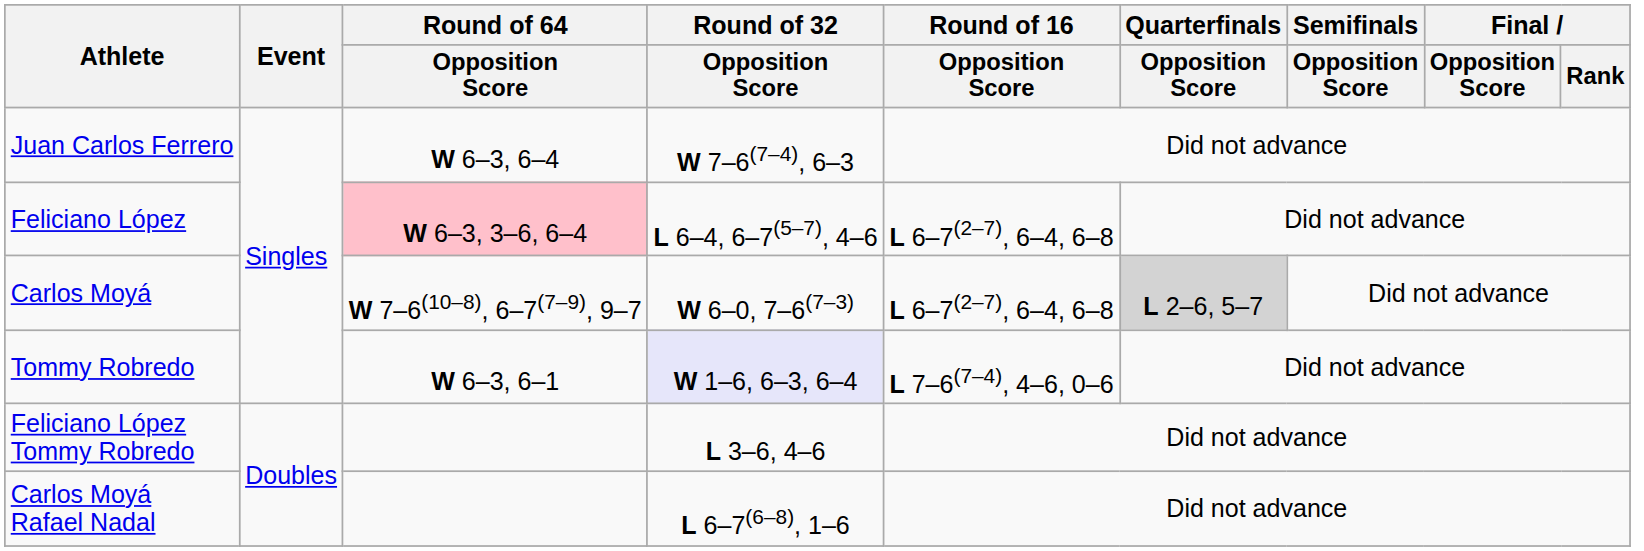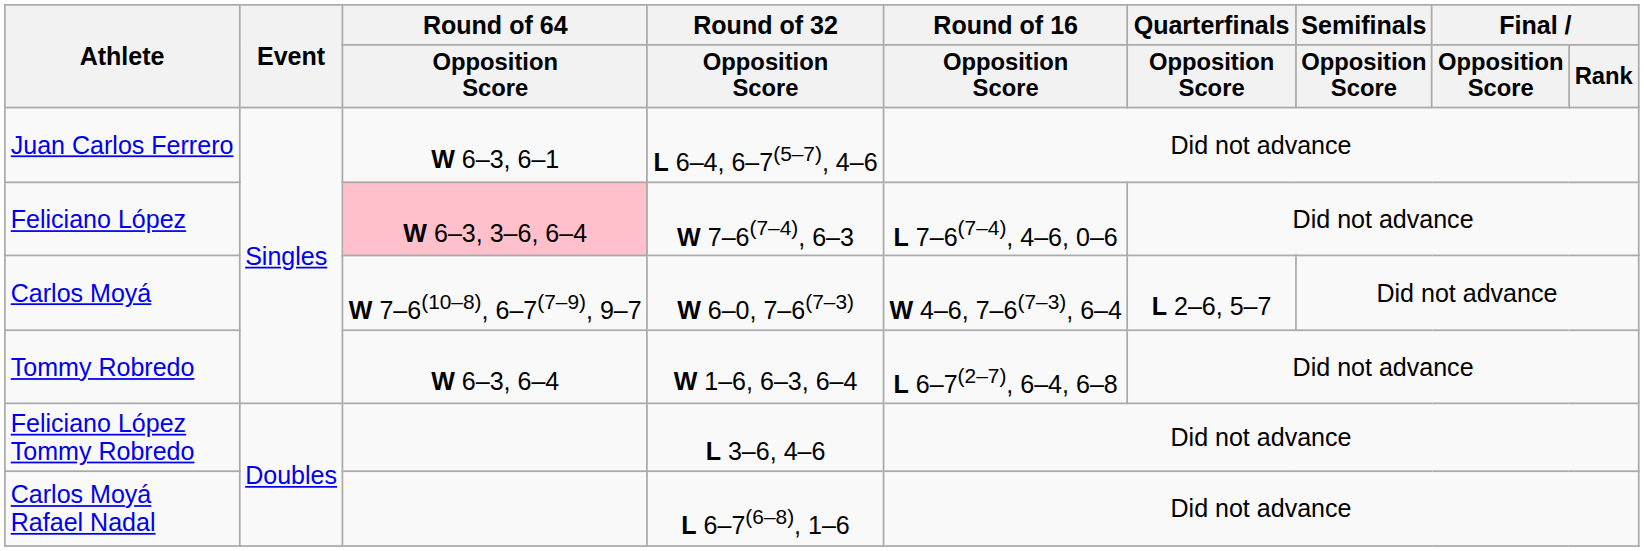Juan Carlos Ferrero | Round of 64 / Opposition Score: W 6–3, 6–4 -> W 6–3, 6–1
Juan Carlos Ferrero | Round of 32 / Opposition Score: W 7–6(7–4), 6–3 -> L 6–4, 6–7(5–7), 4–6
Feliciano López | Round of 32 / Opposition Score: L 6–4, 6–7(5–7), 4–6 -> W 7–6(7–4), 6–3
Feliciano López | Round of 16 / Opposition Score: L 6–7(2–7), 6–4, 6–8 -> L 7–6(7–4), 4–6, 0–6
Carlos Moyá | Round of 16 / Opposition Score: L 6–7(2–7), 6–4, 6–8 -> W 4–6, 7–6(7–3), 6–4
Carlos Moyá | Quarterfinals / Opposition Score: lightgrey background -> no background
Tommy Robredo | Round of 64 / Opposition Score: W 6–3, 6–1 -> W 6–3, 6–4
Tommy Robredo | Round of 32 / Opposition Score: lavender background -> no background
Tommy Robredo | Round of 16 / Opposition Score: L 7–6(7–4), 4–6, 0–6 -> L 6–7(2–7), 6–4, 6–8
